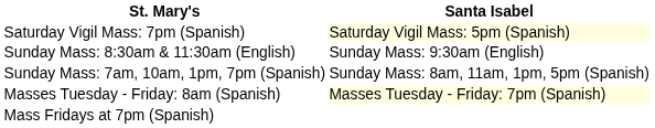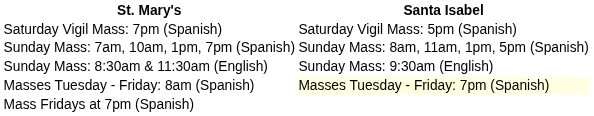Saturday Vigil Mass: 7pm (Spanish) | Santa Isabel: lightyellow background -> no background
rows swapped: Sunday Mass: 7am, 10am, 1pm, 7pm (Spanish) <-> Sunday Mass: 8:30am & 11:30am (English)
